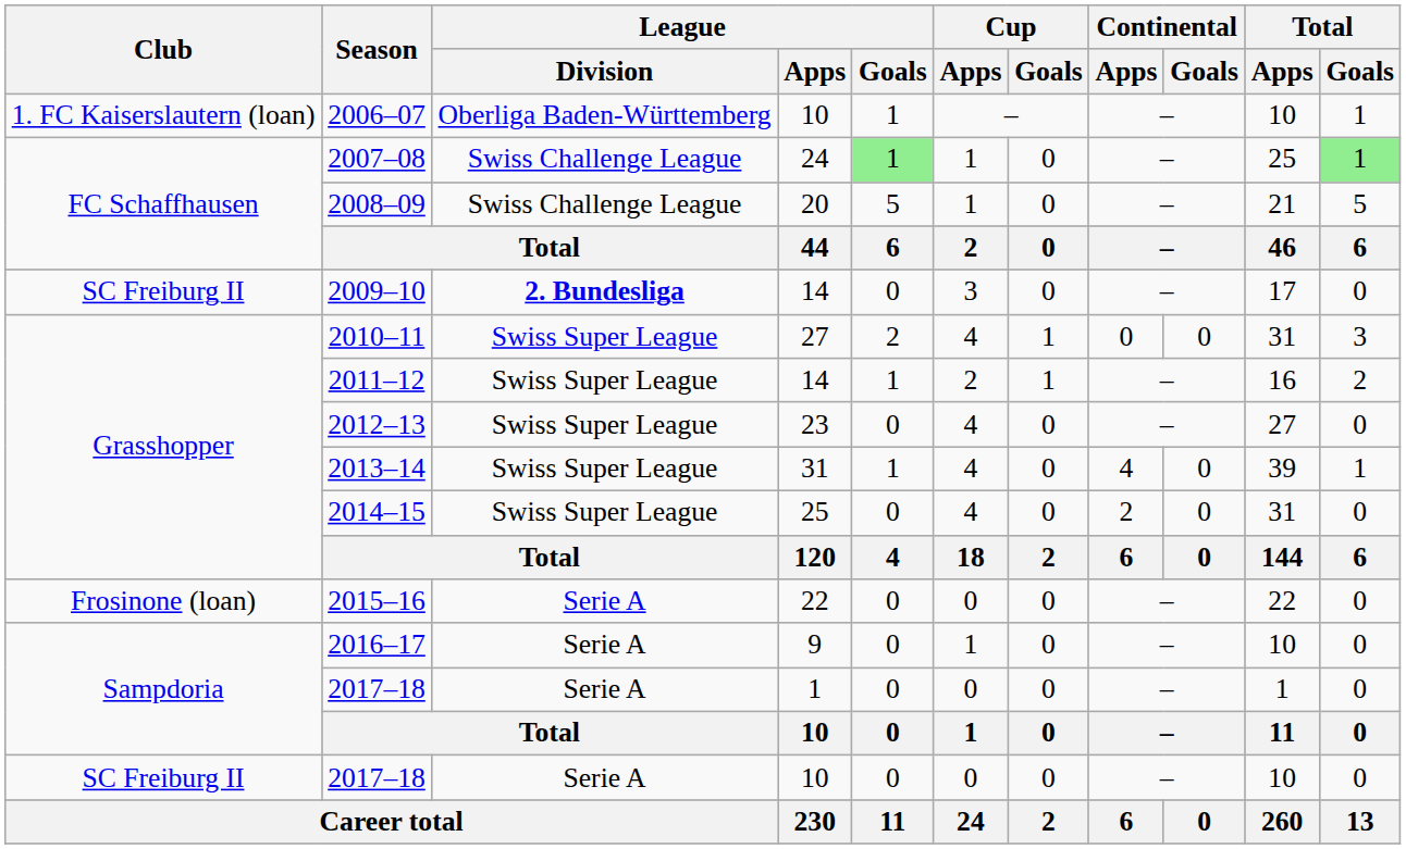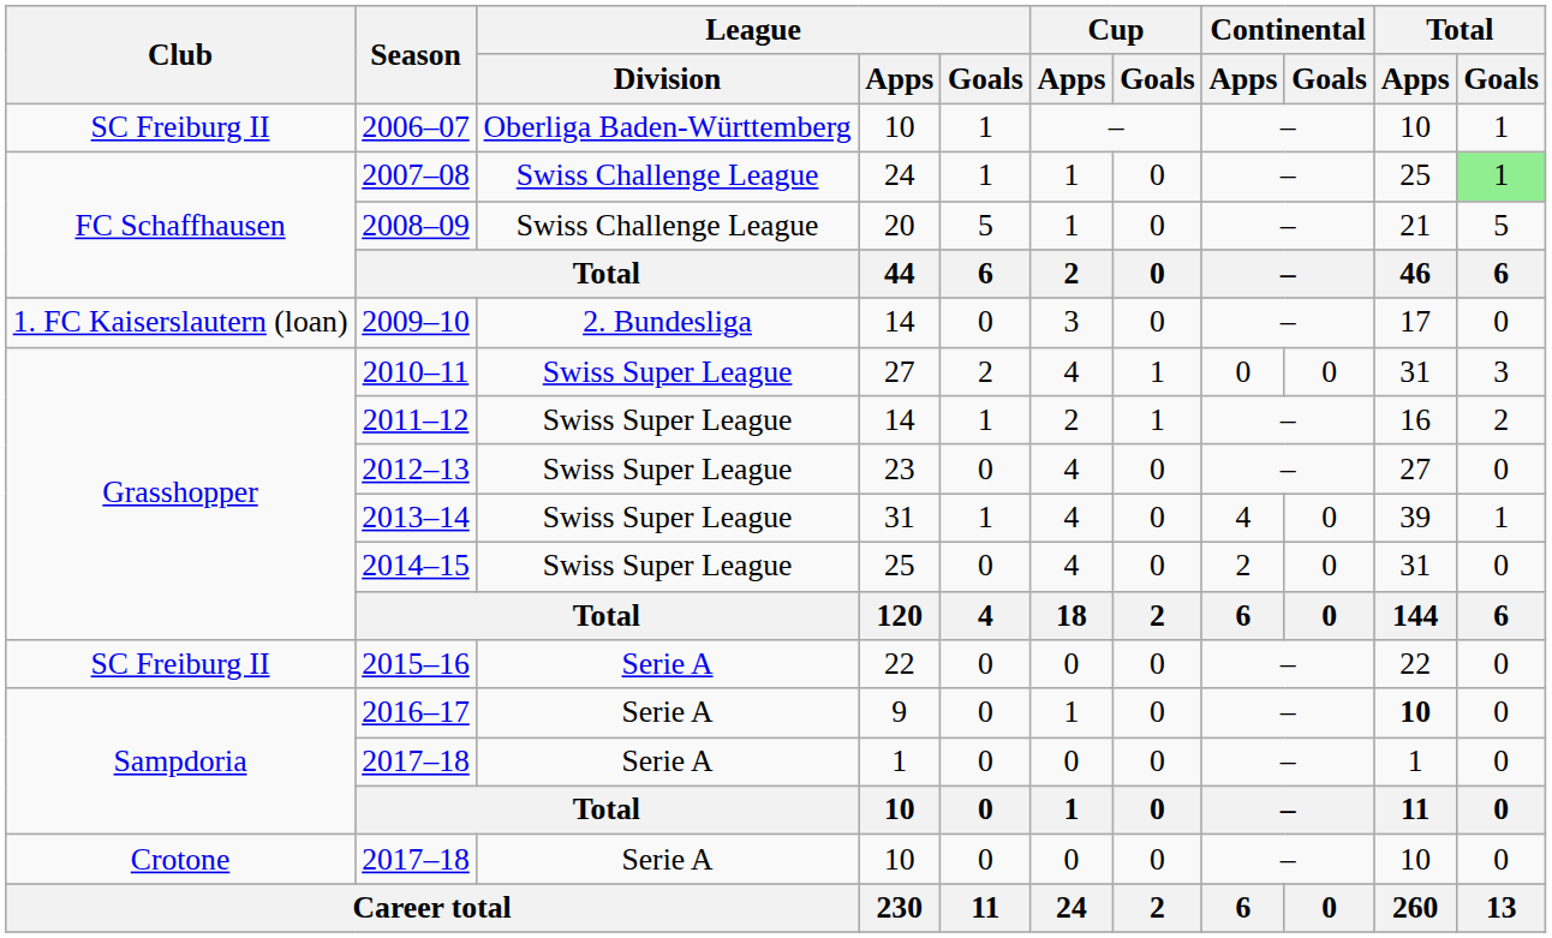2006–07 | Club: 1. FC Kaiserslautern (loan) -> SC Freiburg II
2007–08 | League / Goals: lightgreen background -> no background
2009–10 | Club: SC Freiburg II -> 1. FC Kaiserslautern (loan)
2009–10 | League / Division: bold -> normal
2015–16 | Club: Frosinone (loan) -> SC Freiburg II
2016–17 | Total / Apps: normal -> bold
2017–18 / 10 | Club: SC Freiburg II -> Crotone
